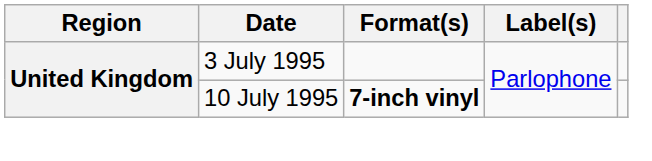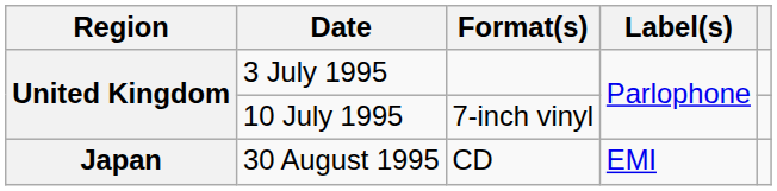10 July 1995 | Format(s): bold -> normal
+ row: Japan | 30 August 1995 | CD | EMI
